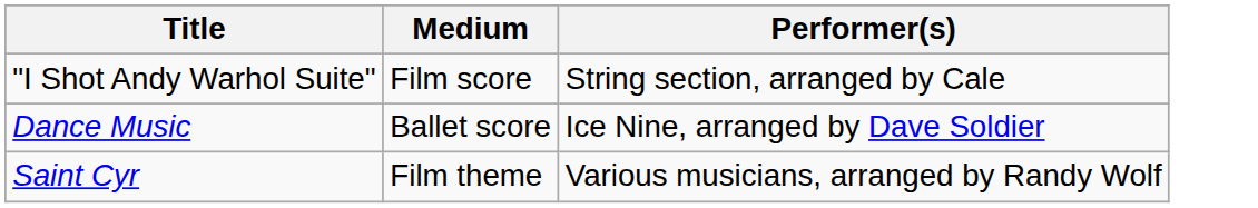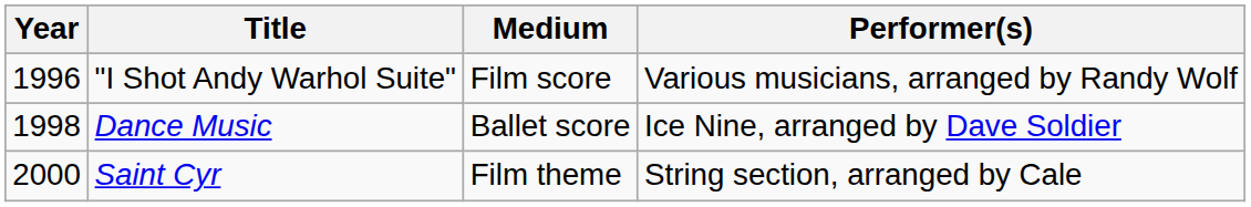+ column: Year | 1996 | 1998 | 2000
"I Shot Andy Warhol Suite" | Performer(s): String section, arranged by Cale -> Various musicians, arranged by Randy Wolf
Saint Cyr | Performer(s): Various musicians, arranged by Randy Wolf -> String section, arranged by Cale
